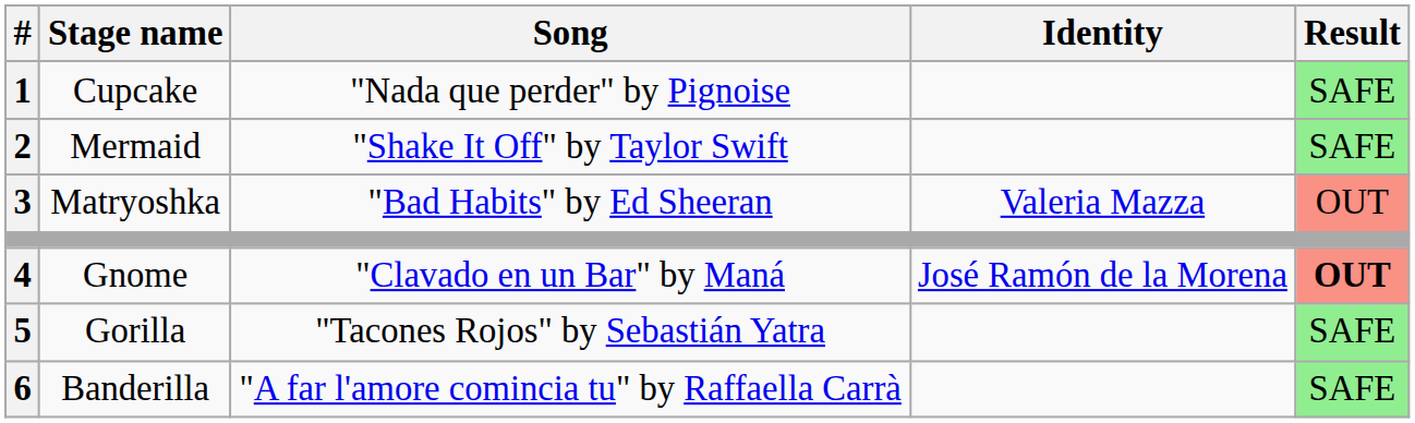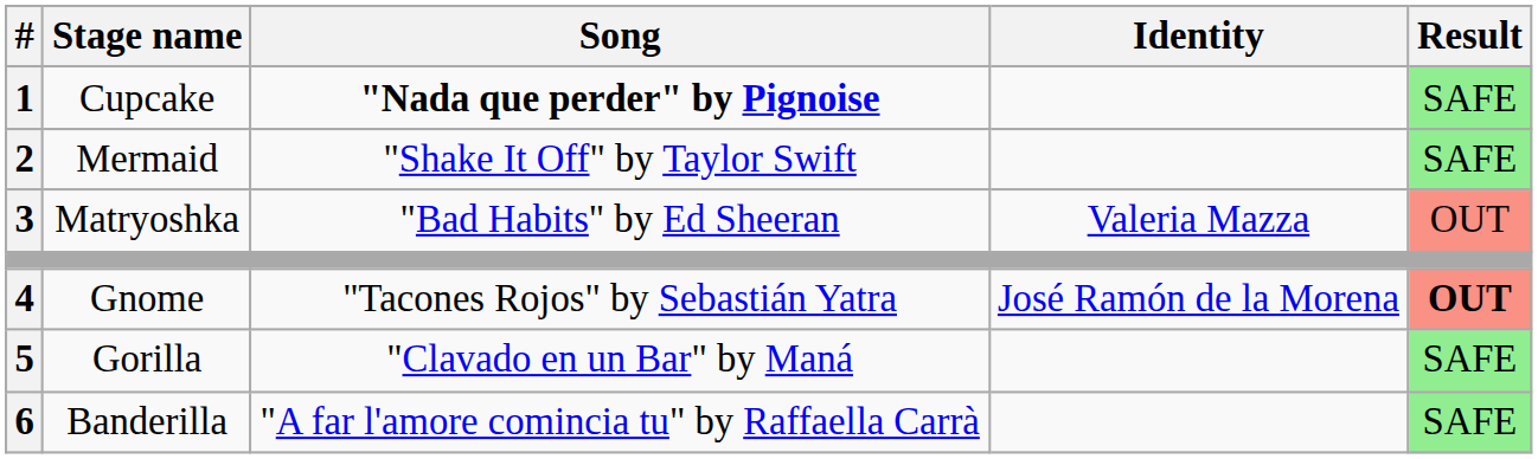Cupcake | Song: normal -> bold
Gnome | Song: "Clavado en un Bar" by Maná -> "Tacones Rojos" by Sebastián Yatra
Gorilla | Song: "Tacones Rojos" by Sebastián Yatra -> "Clavado en un Bar" by Maná
